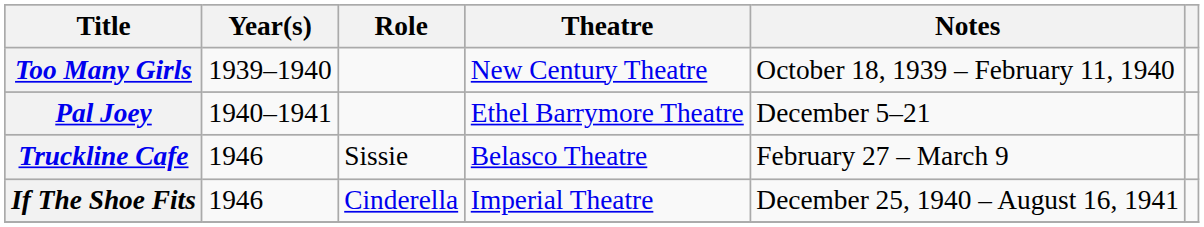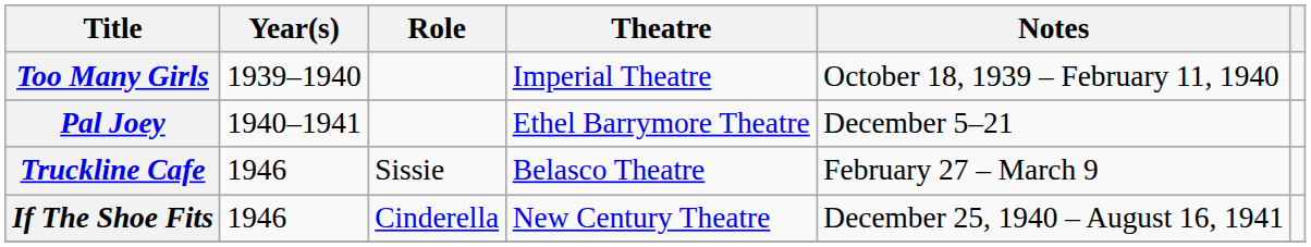Too Many Girls | Theatre: New Century Theatre -> Imperial Theatre
If The Shoe Fits | Theatre: Imperial Theatre -> New Century Theatre
